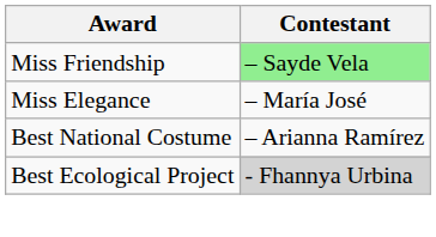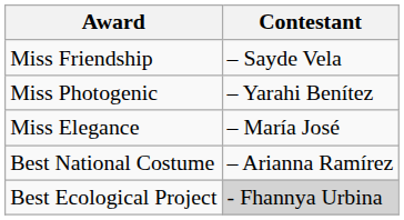Miss Friendship | Contestant: lightgreen background -> no background
+ row: Miss Photogenic | – Yarahi Benítez
